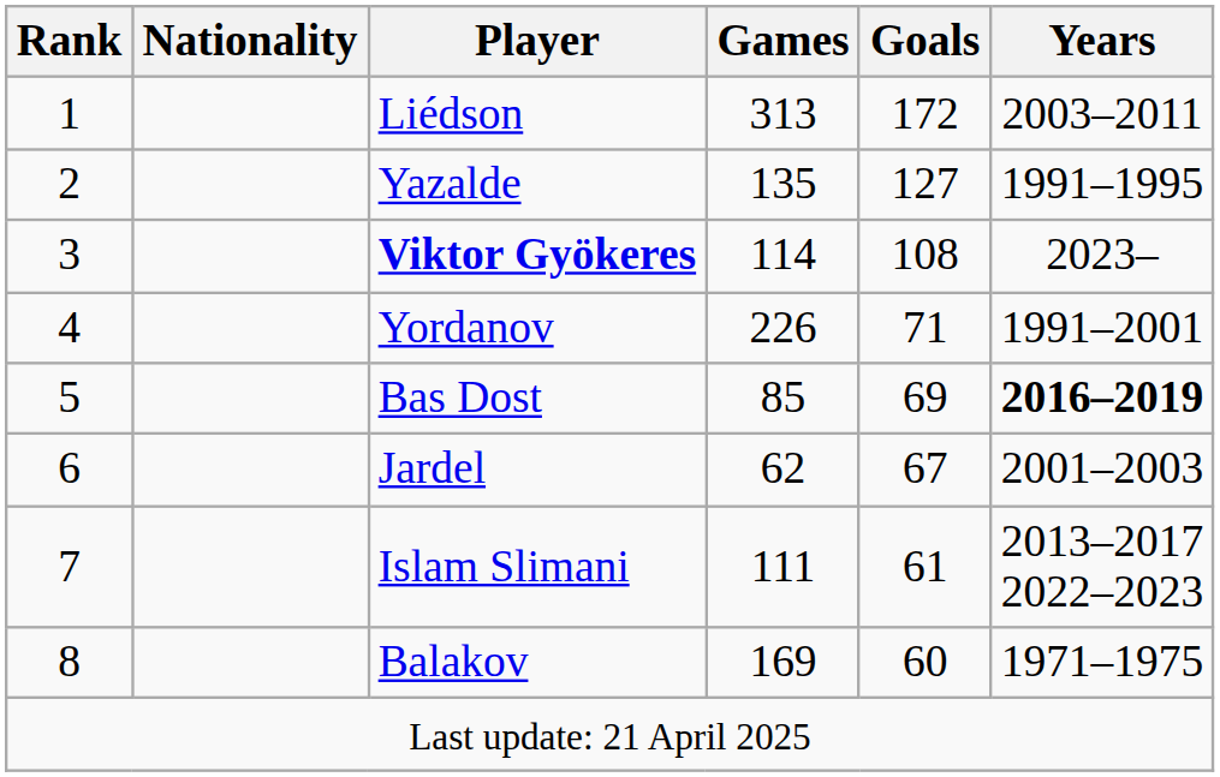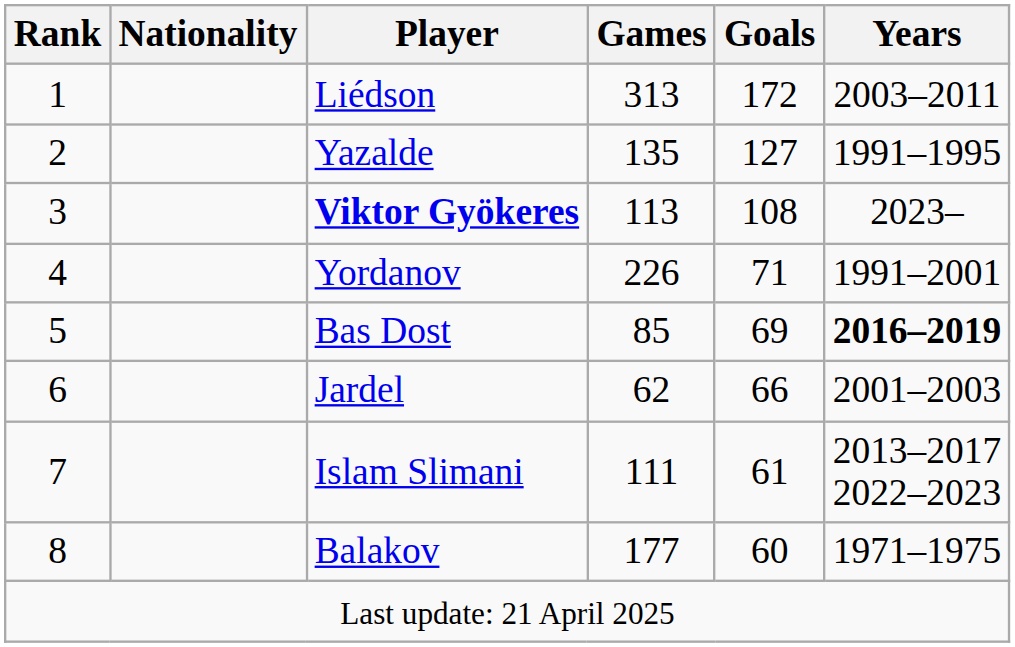Viktor Gyökeres | Games: 114 -> 113
Jardel | Goals: 67 -> 66
Balakov | Games: 169 -> 177
